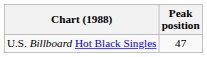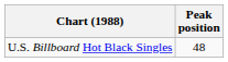U.S. Billboard Hot Black Singles | Peak position: 47 -> 48
